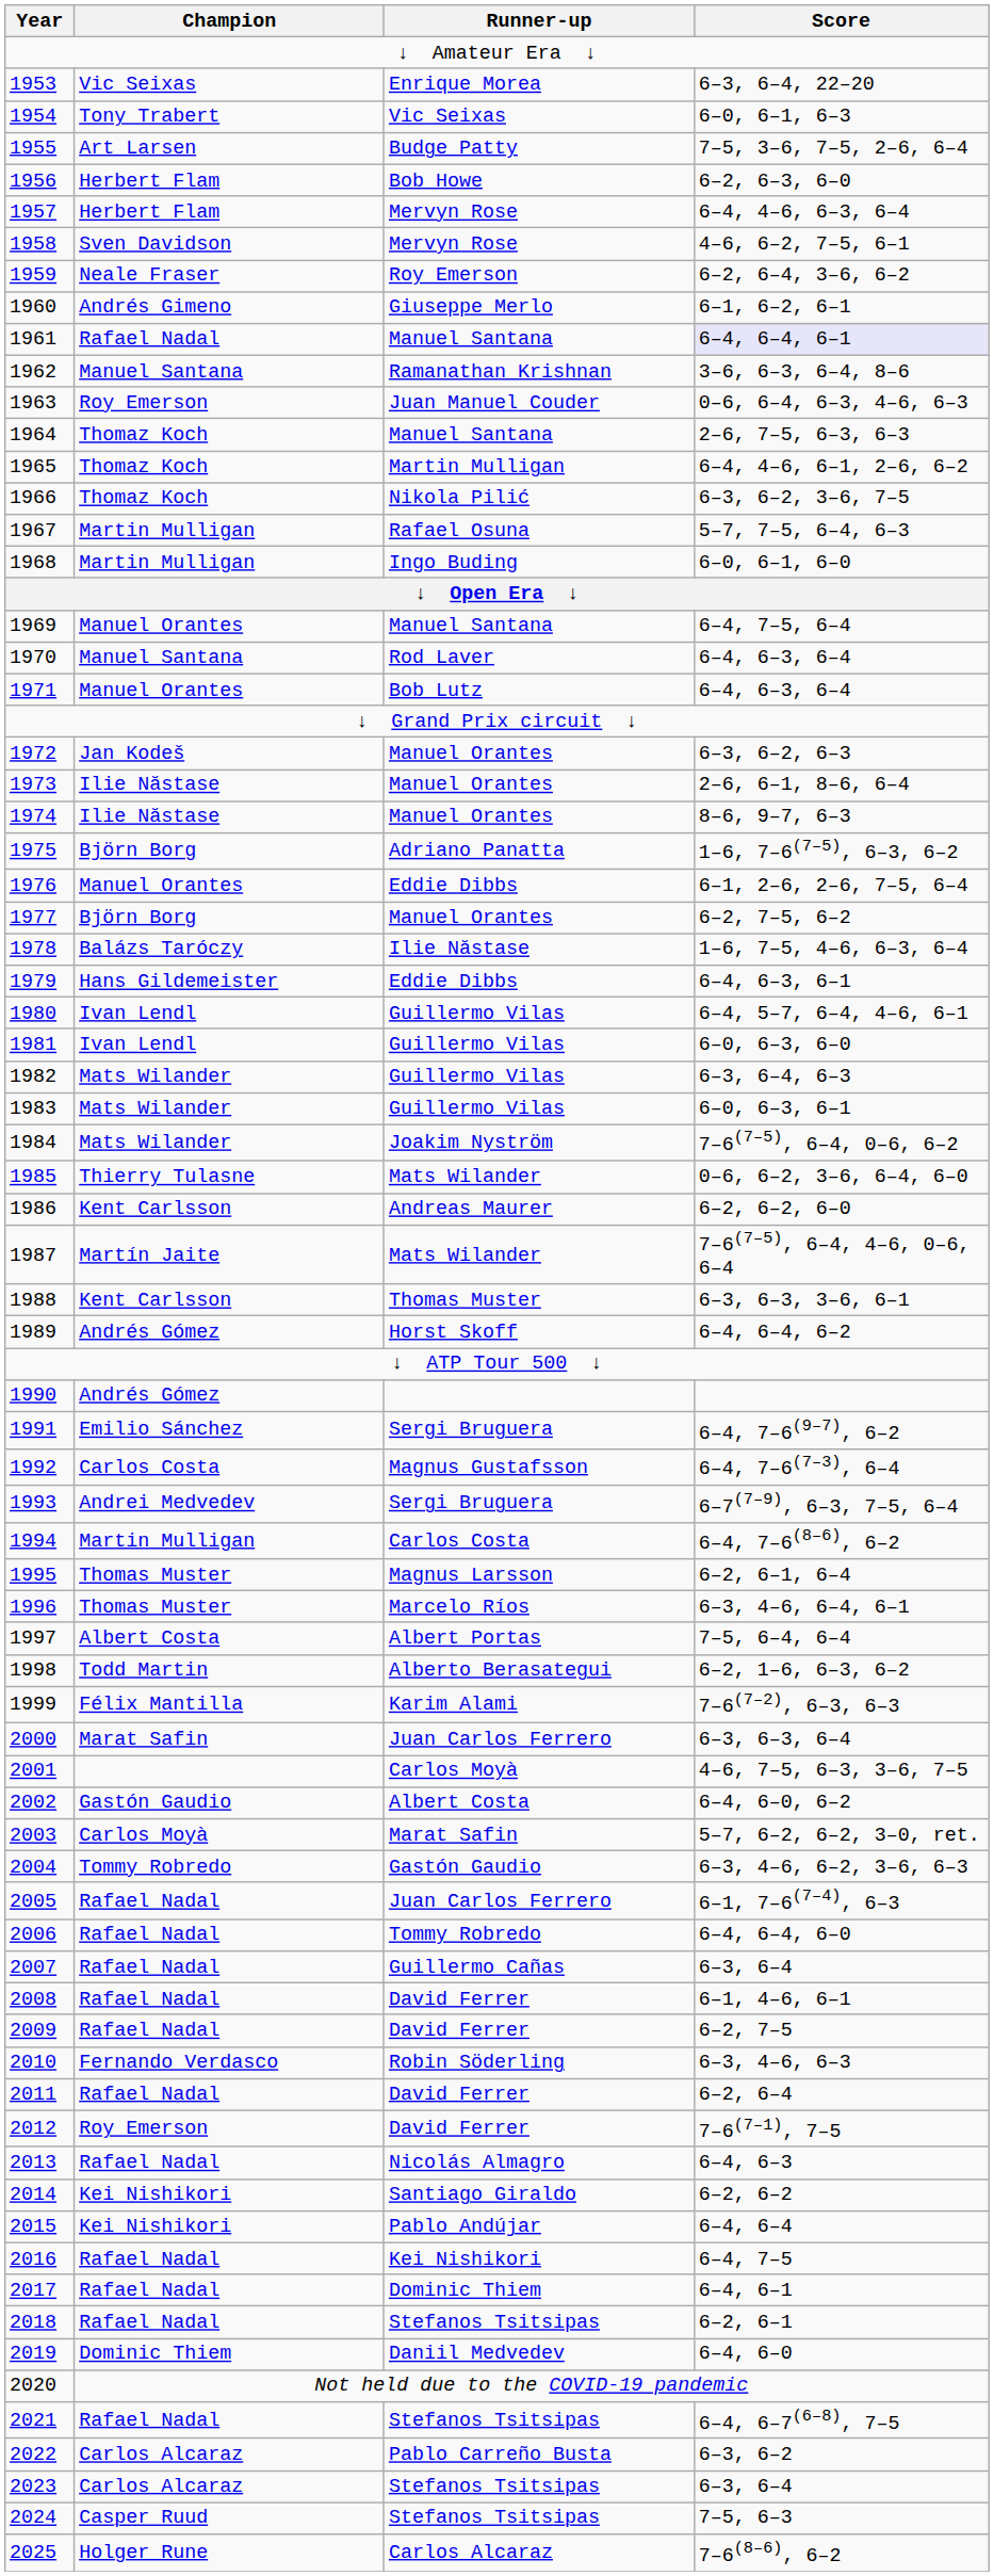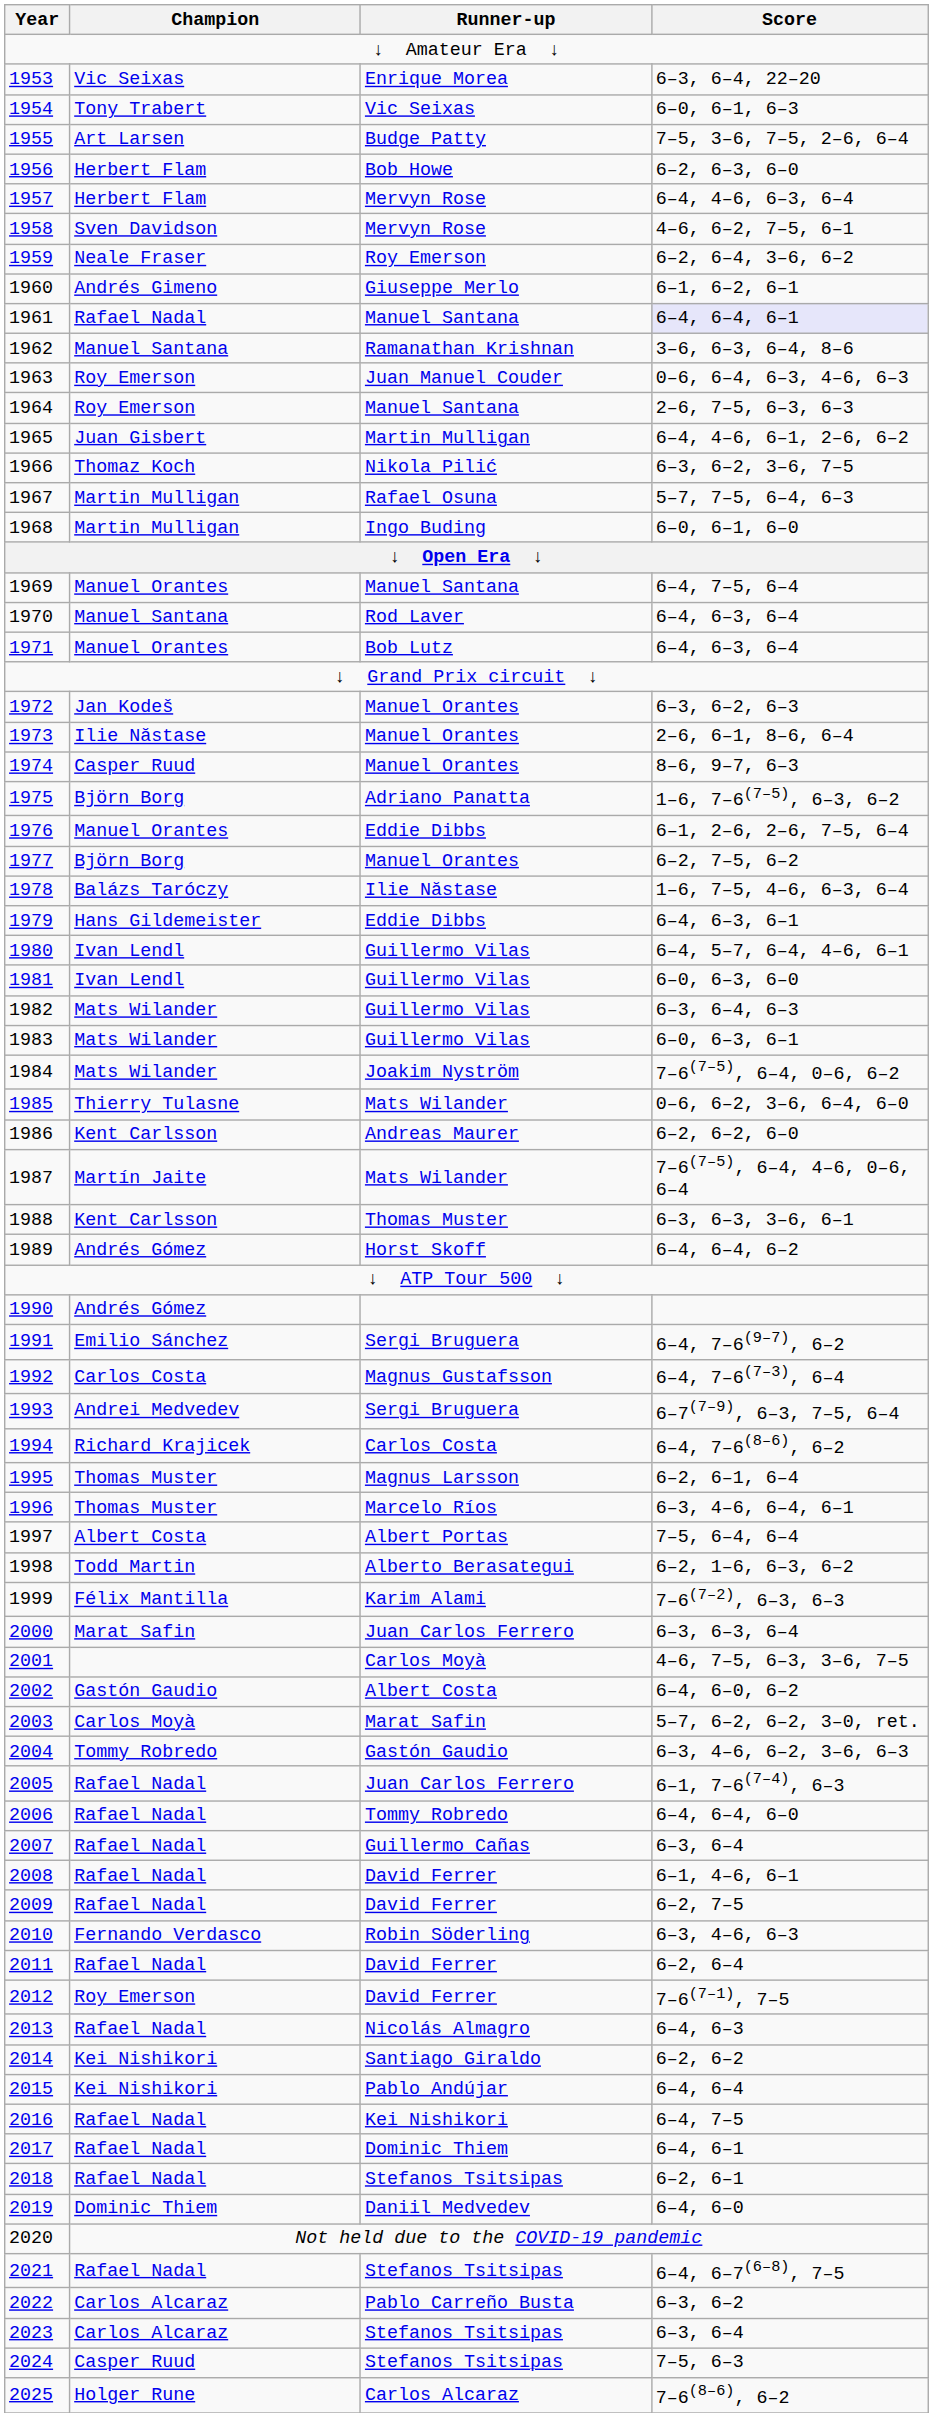1964 | Champion: Thomaz Koch -> Roy Emerson
1965 | Champion: Thomaz Koch -> Juan Gisbert
1974 | Champion: Ilie Năstase -> Casper Ruud
1994 | Champion: Martin Mulligan -> Richard Krajicek
